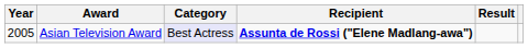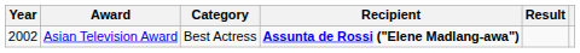Asian Television Award | Year: 2005 -> 2002
Asian Television Award | Category: lavender background -> no background
